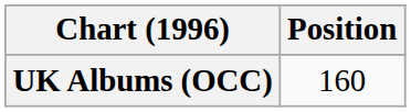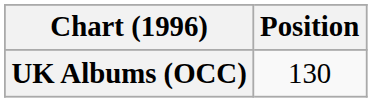UK Albums (OCC) | Position: 160 -> 130
